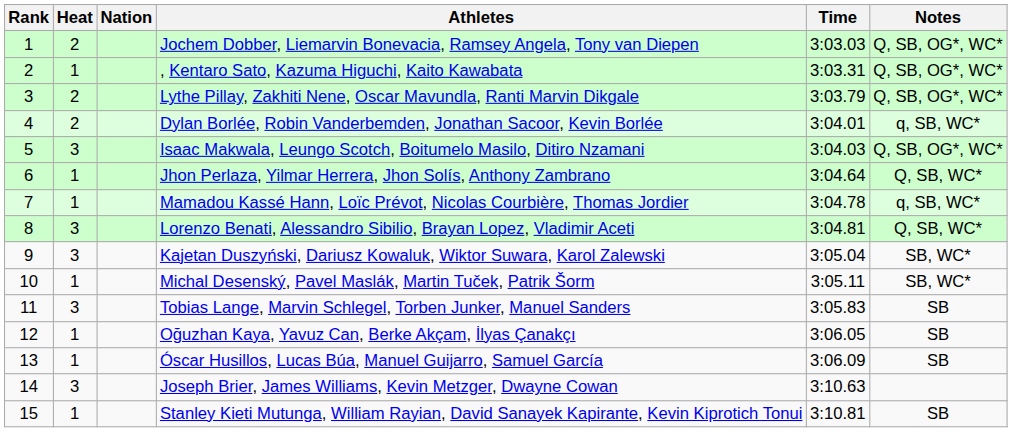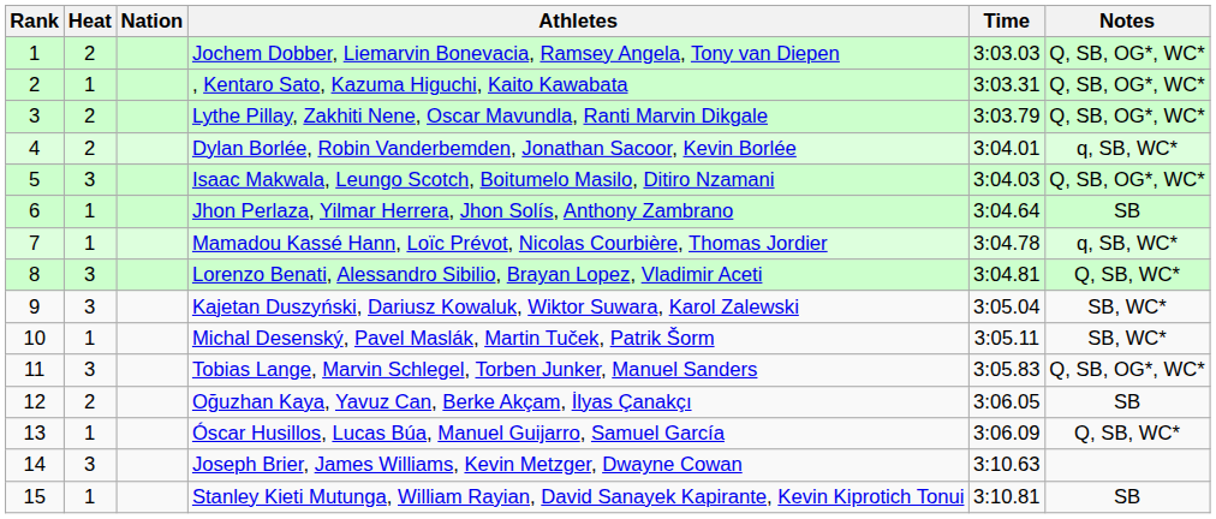Jhon Perlaza, Yilmar Herrera, Jhon Solís, Anthony Zambrano | Notes: Q, SB, WC* -> SB
Tobias Lange, Marvin Schlegel, Torben Junker, Manuel Sanders | Notes: SB -> Q, SB, OG*, WC*
Oğuzhan Kaya, Yavuz Can, Berke Akçam, İlyas Çanakçı | Heat: 1 -> 2
Óscar Husillos, Lucas Búa, Manuel Guijarro, Samuel García | Notes: SB -> Q, SB, WC*
